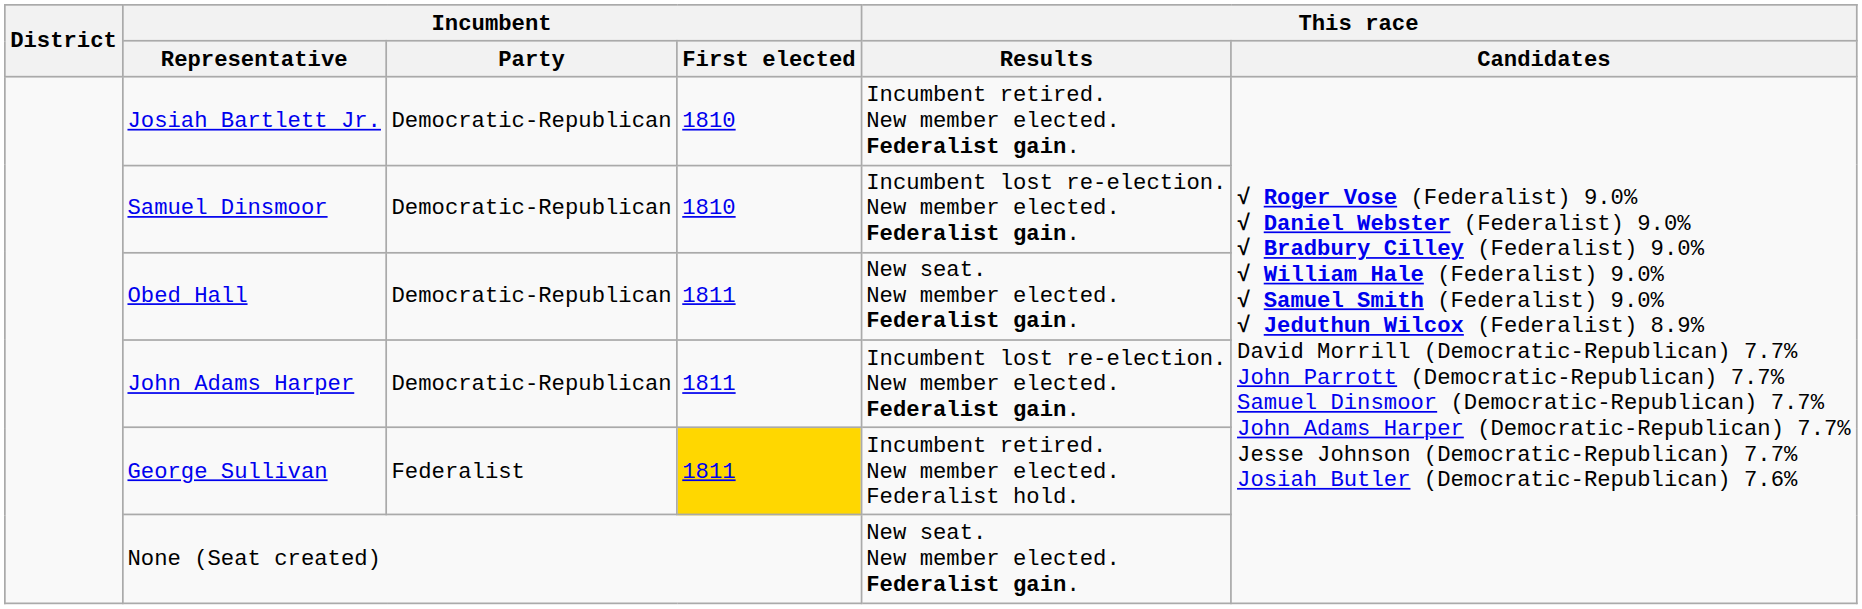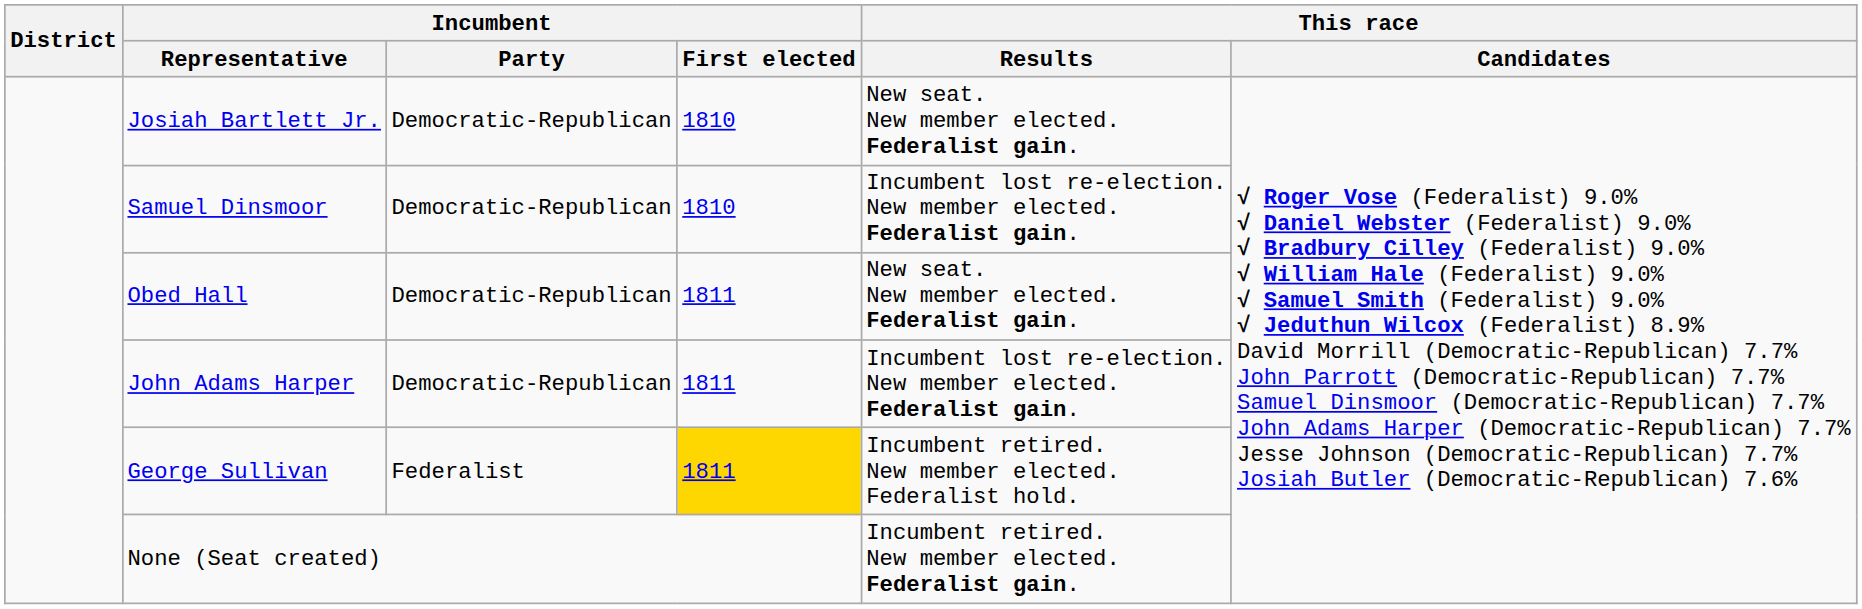Josiah Bartlett Jr. | This race / Results: Incumbent retired. New member elected. Federalist gain. -> New seat. New member elected. Federalist gain.
None (Seat created) | This race / Results: New seat. New member elected. Federalist gain. -> Incumbent retired. New member elected. Federalist gain.
